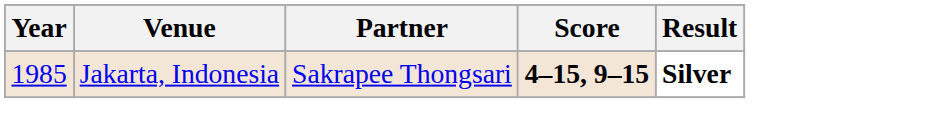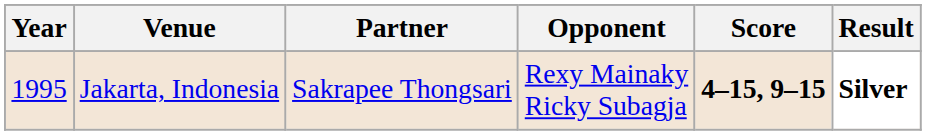+ column: Opponent | Rexy Mainaky Ricky Subagja
Jakarta, Indonesia | Year: 1985 -> 1995
